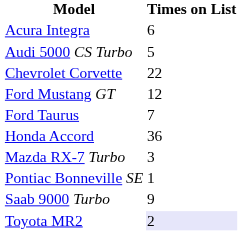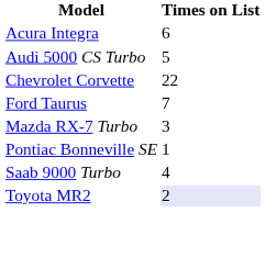- row: Ford Mustang GT | 12
- row: Honda Accord | 36
Saab 9000 Turbo | Times on List: 9 -> 4
